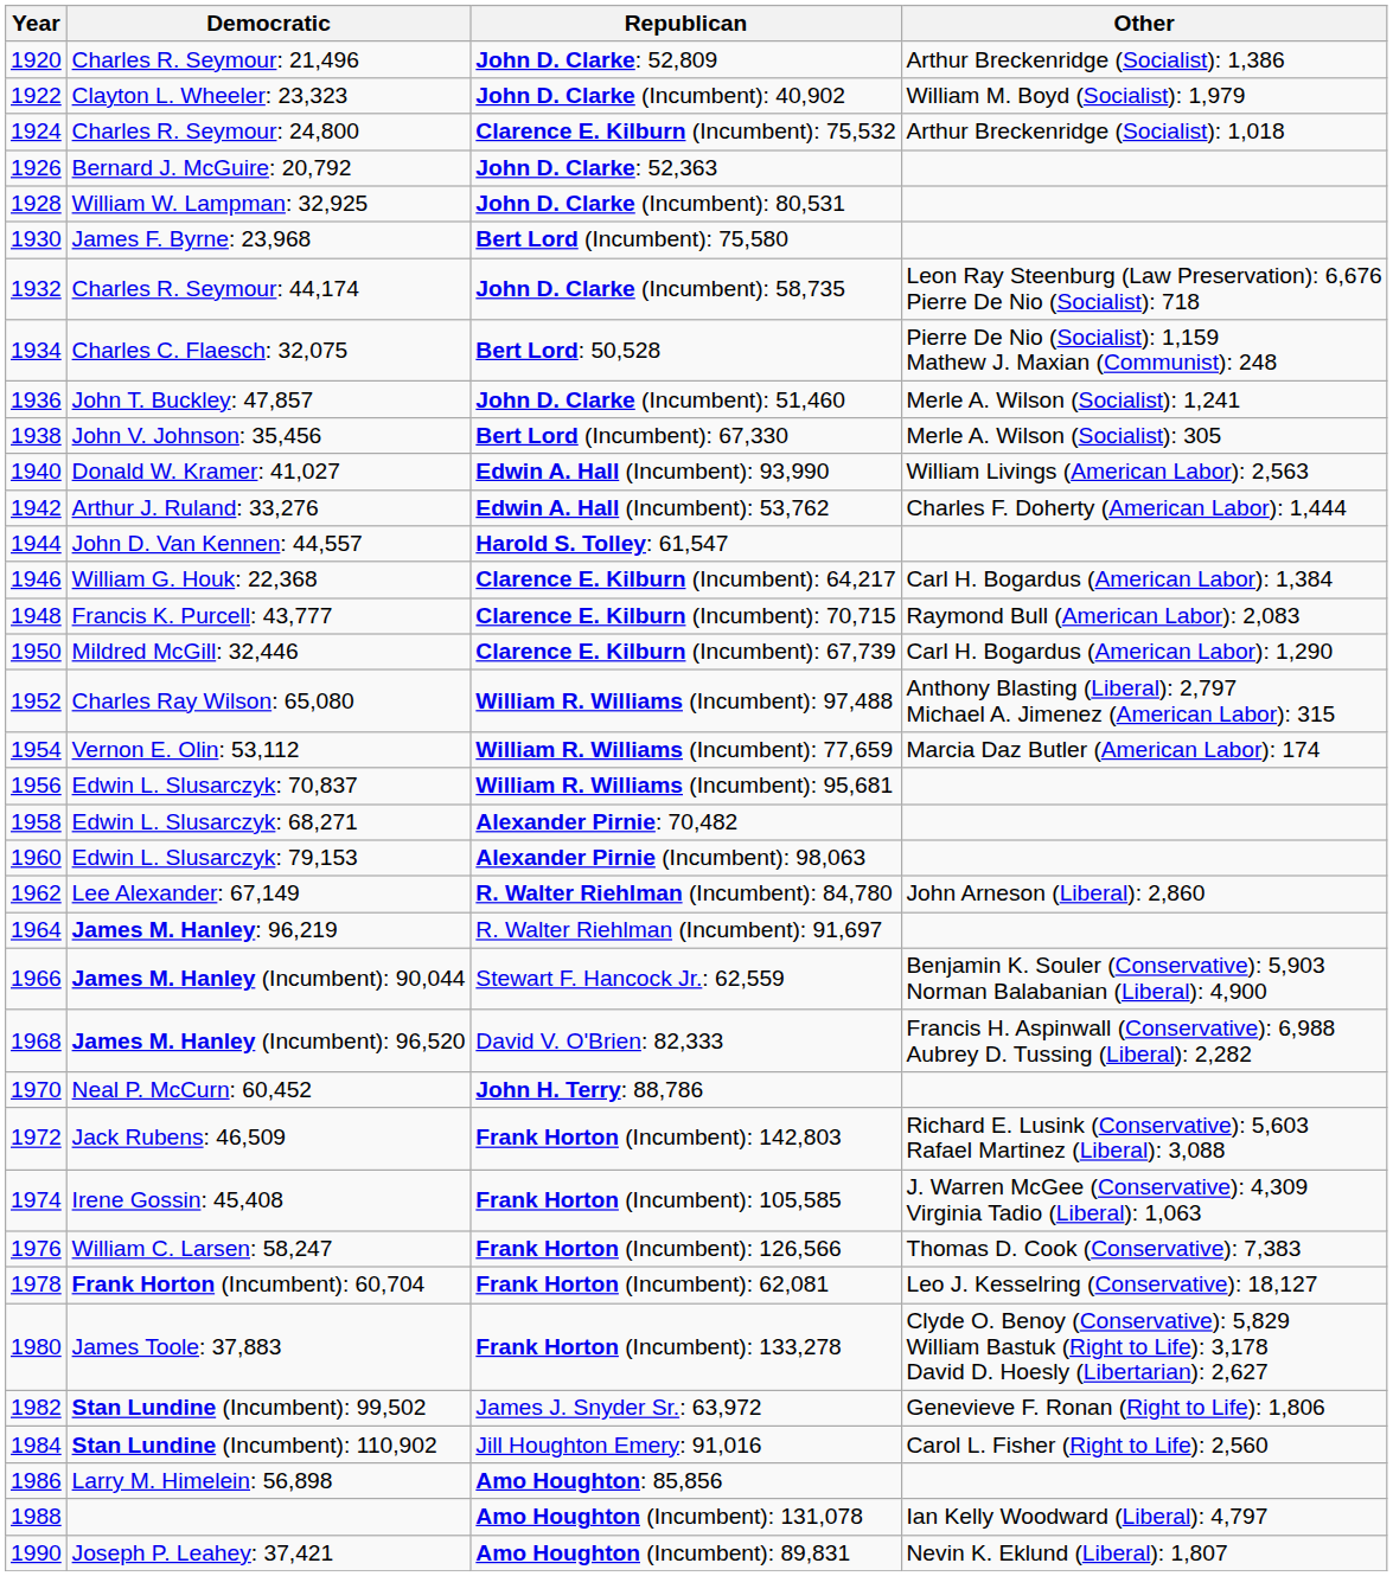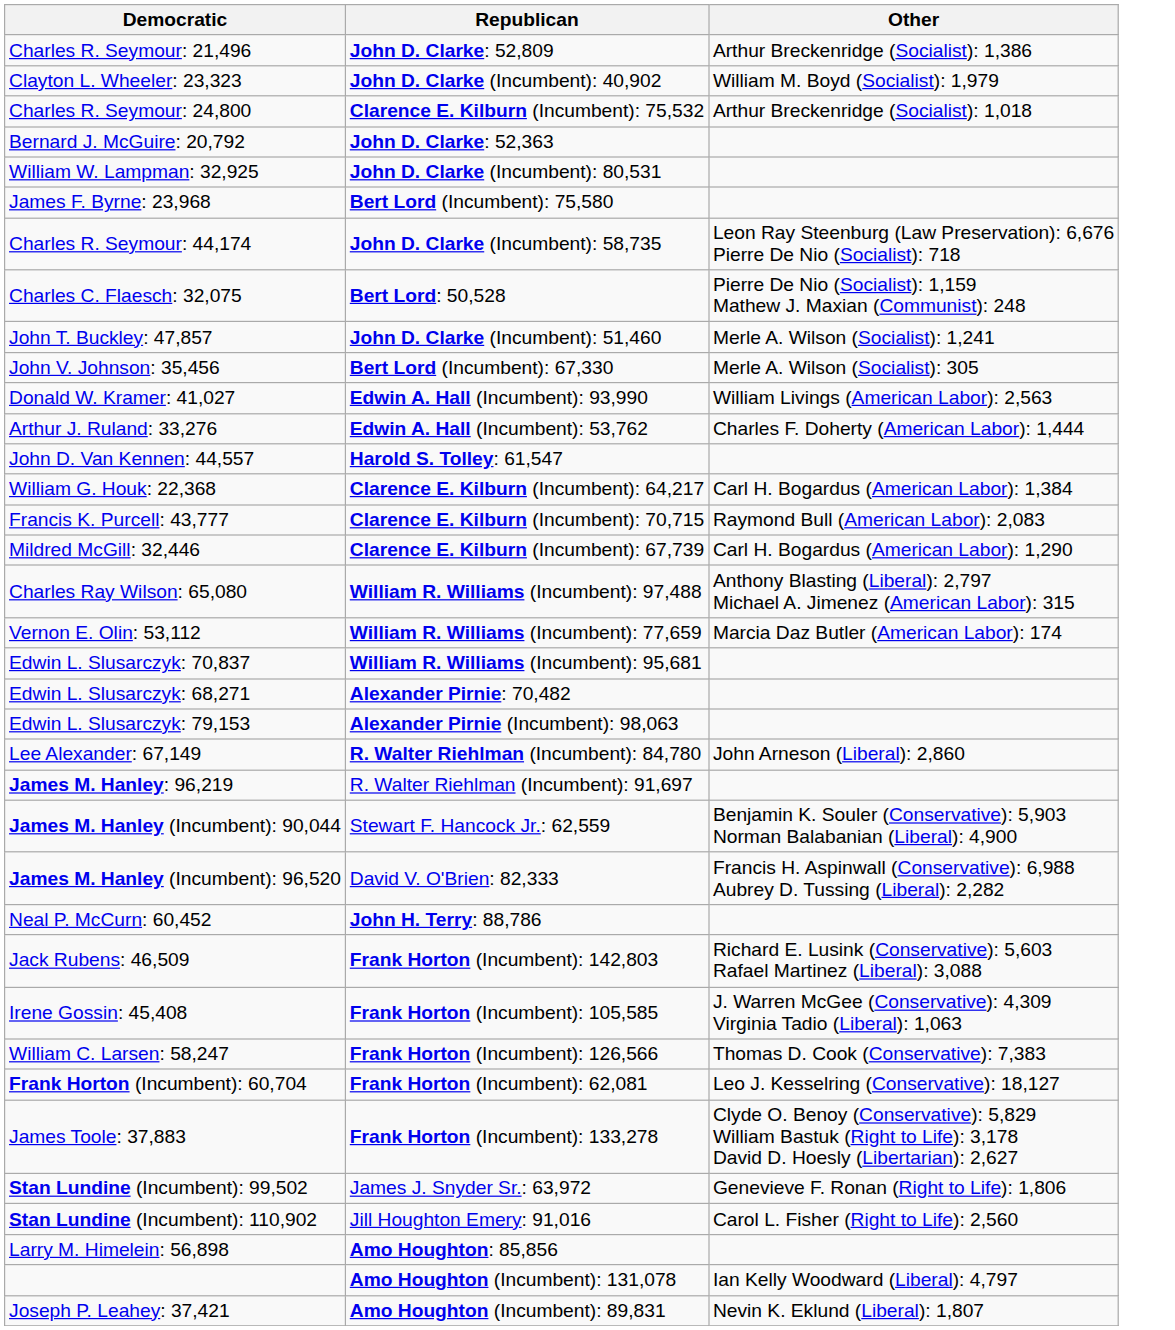- column: Year | 1920 | 1922 | 1924 | 1926 | 1928 | 1930 | 1932 | 1934 | 1936 | 1938 | 1940 | 1942 | 1944 | 1946 | 1948 | 1950 | 1952 | 1954 | 1956 | 1958 | 1960 | 1962 | 1964 | 1966 | 1968 | 1970 | 1972 | 1974 | 1976 | 1978 | 1980 | 1982 | 1984 | 1986 | 1988 | 1990
